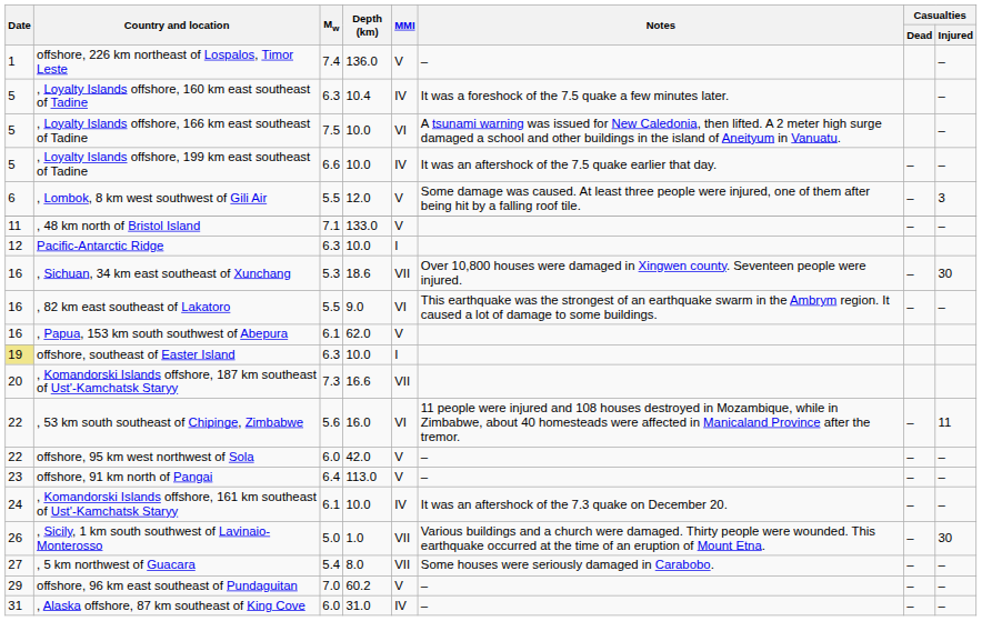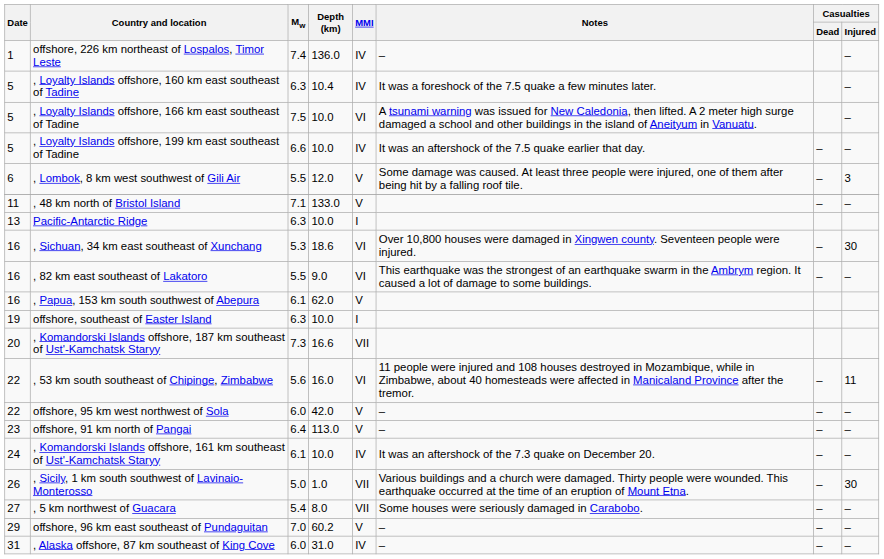offshore, 226 km northeast of Lospalos, Timor Leste | MMI: V -> IV
Pacific-Antarctic Ridge | Date: 12 -> 13
, Sichuan, 34 km east southeast of Xunchang | MMI: VII -> VI
offshore, southeast of Easter Island | Date: khaki background -> no background
